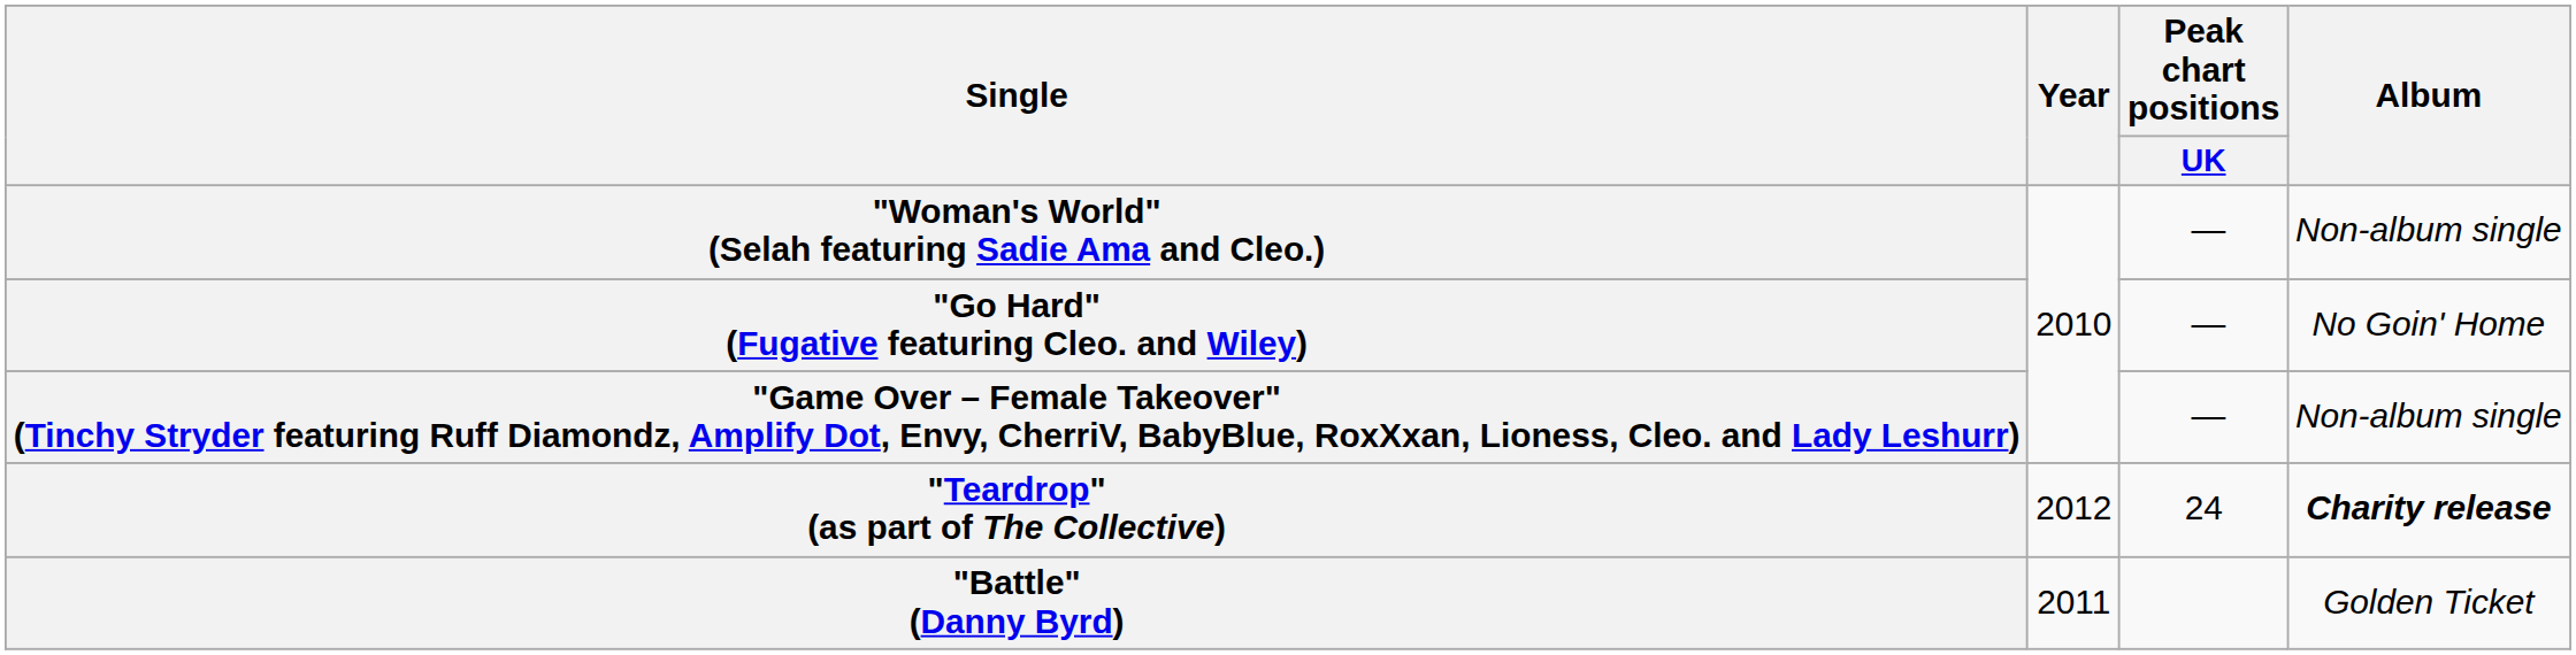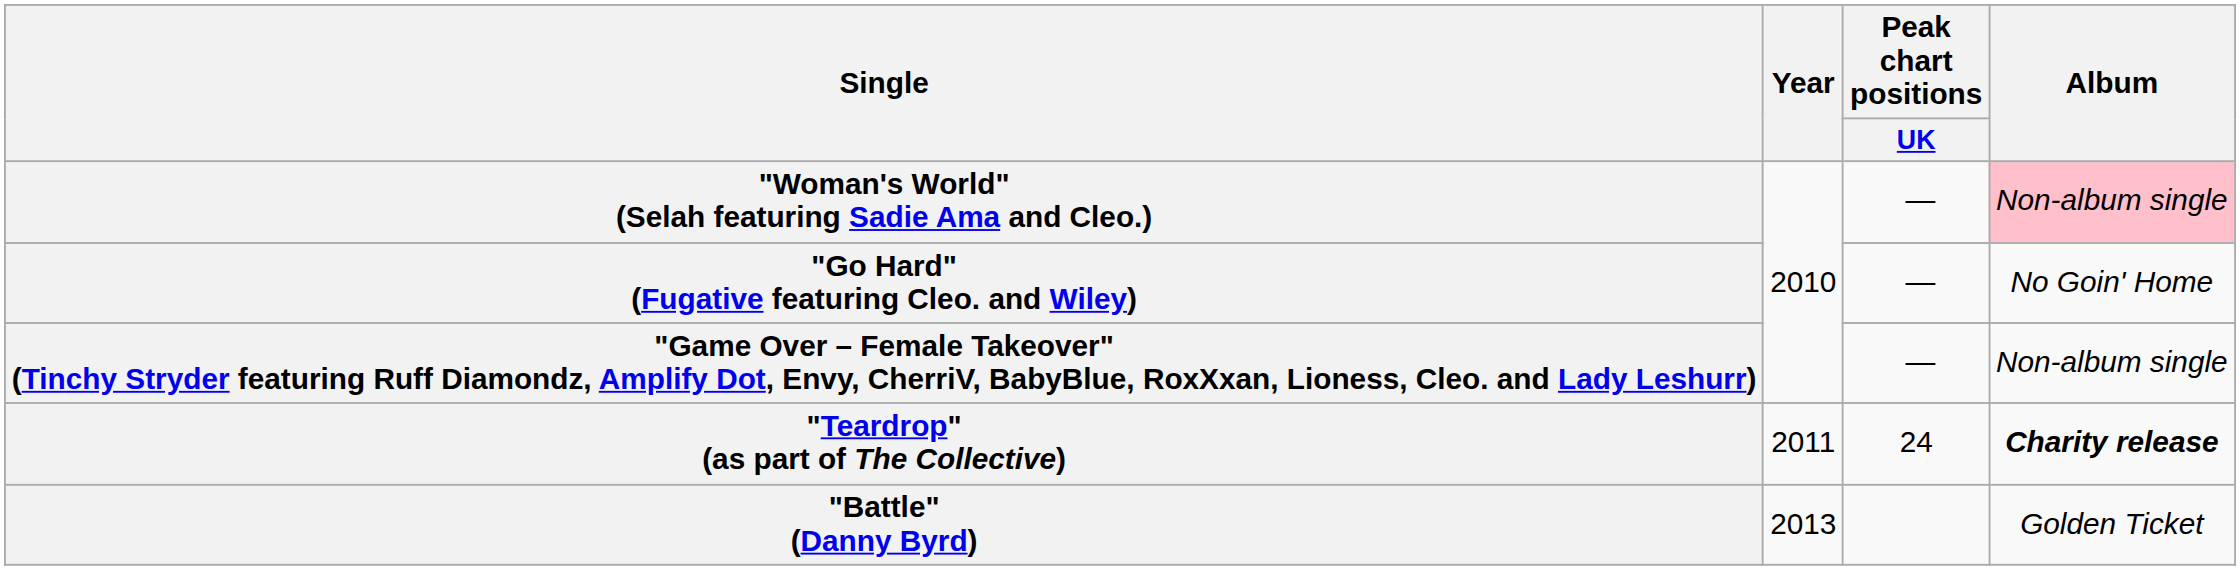"Woman's World" (Selah featuring Sadie Ama and Cleo.) | Album: no background -> pink background
"Teardrop" (as part of The Collective) | Year: 2012 -> 2011
"Battle" (Danny Byrd) | Year: 2011 -> 2013
